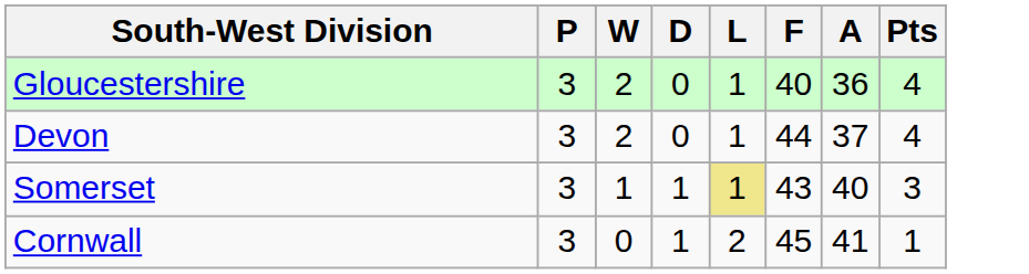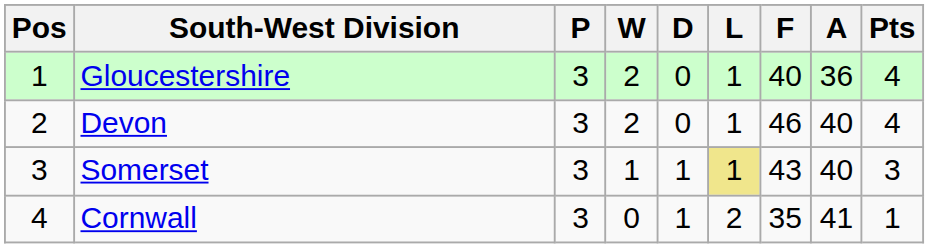+ column: Pos | 1 | 2 | 3 | 4
Devon | F: 44 -> 46
Devon | A: 37 -> 40
Cornwall | F: 45 -> 35
